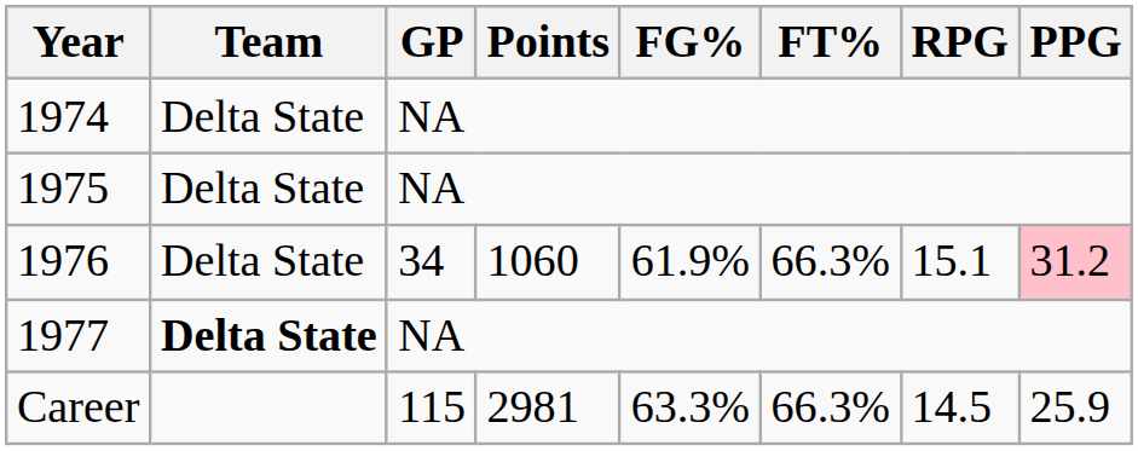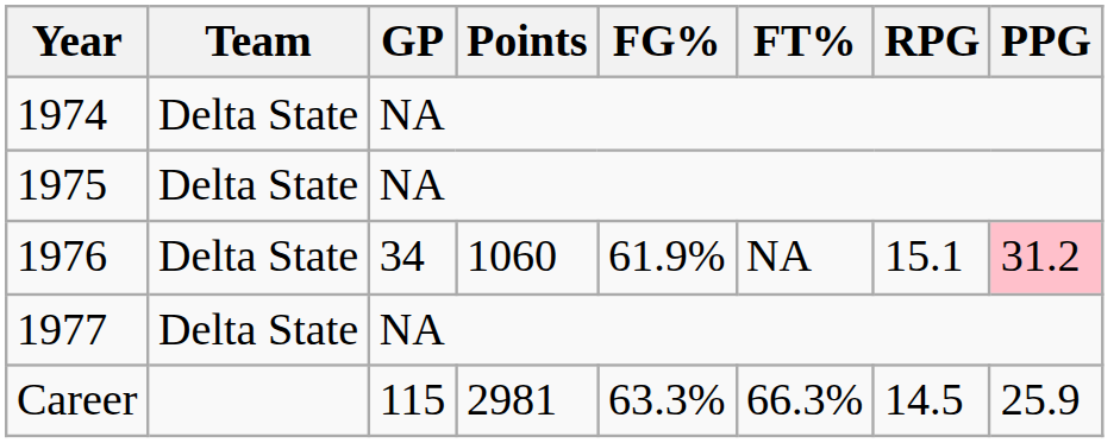1976 | FT%: 66.3% -> NA
1977 | Team: bold -> normal
